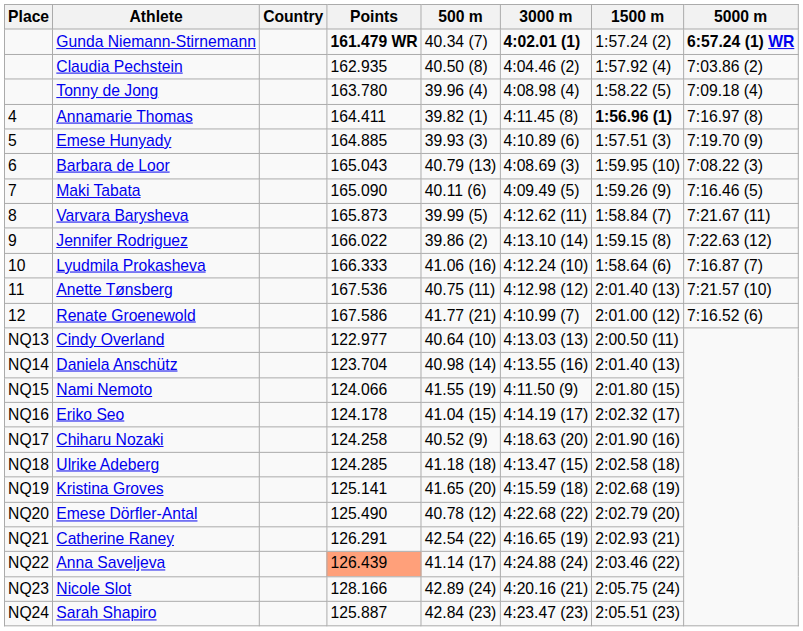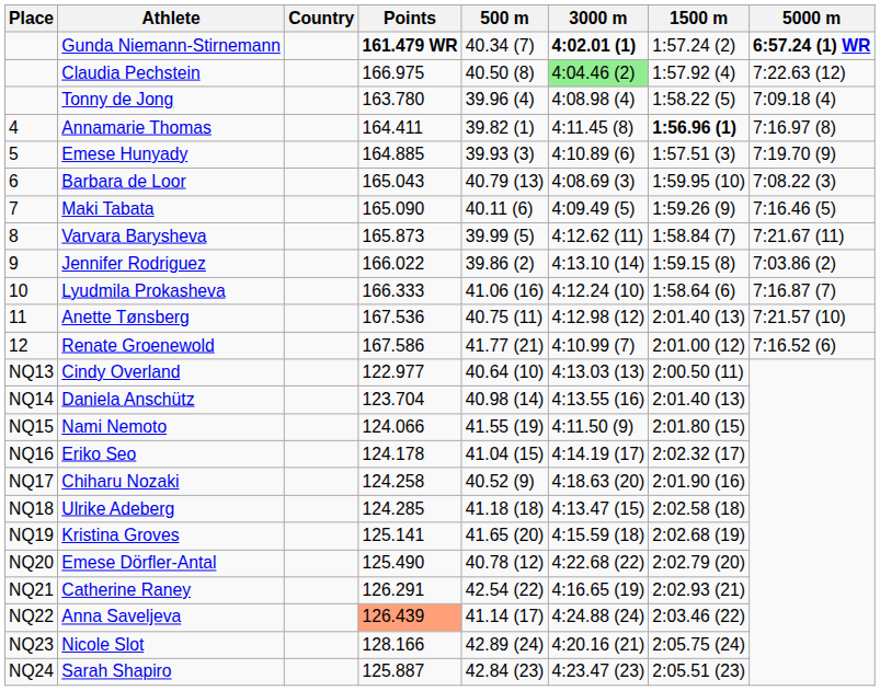Claudia Pechstein | Points: 162.935 -> 166.975
Claudia Pechstein | 3000 m: no background -> lightgreen background
Claudia Pechstein | 5000 m: 7:03.86 (2) -> 7:22.63 (12)
Jennifer Rodriguez | 5000 m: 7:22.63 (12) -> 7:03.86 (2)
